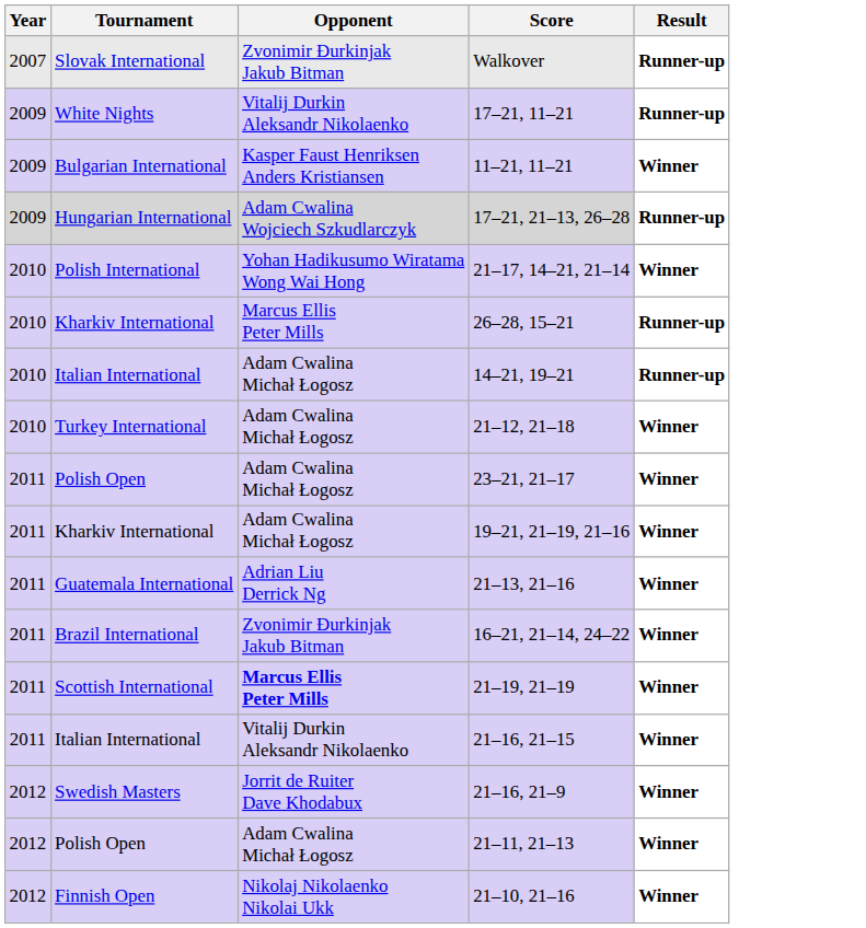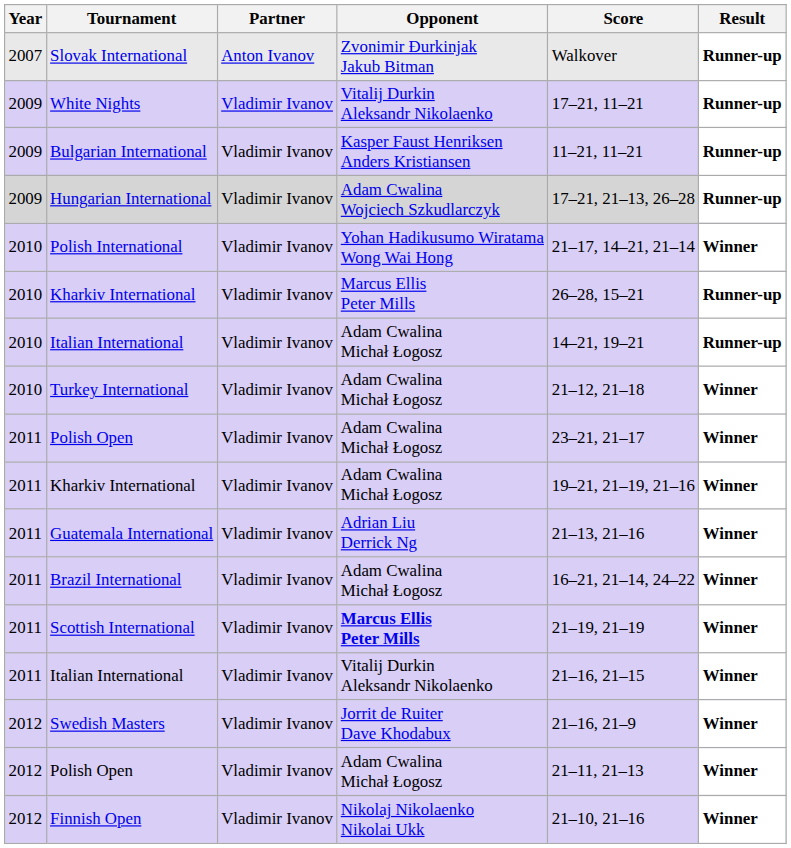+ column: Partner | Anton Ivanov | Vladimir Ivanov | Vladimir Ivanov | Vladimir Ivanov | Vladimir Ivanov | Vladimir Ivanov | Vladimir Ivanov | Vladimir Ivanov | Vladimir Ivanov | Vladimir Ivanov | Vladimir Ivanov | Vladimir Ivanov | Vladimir Ivanov | Vladimir Ivanov | Vladimir Ivanov | Vladimir Ivanov | Vladimir Ivanov
Bulgarian International | Result: Winner -> Runner-up
Brazil International | Opponent: Zvonimir Đurkinjak Jakub Bitman -> Adam Cwalina Michał Łogosz
